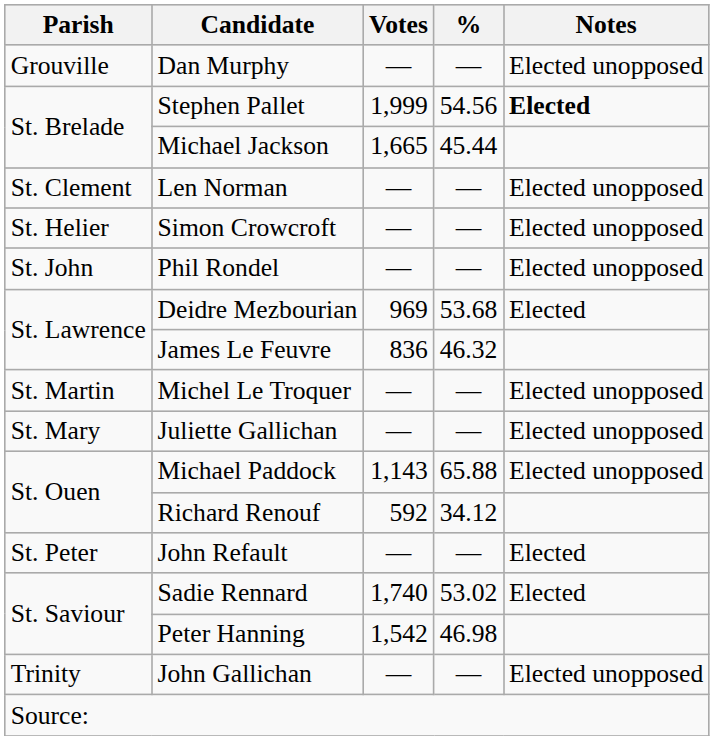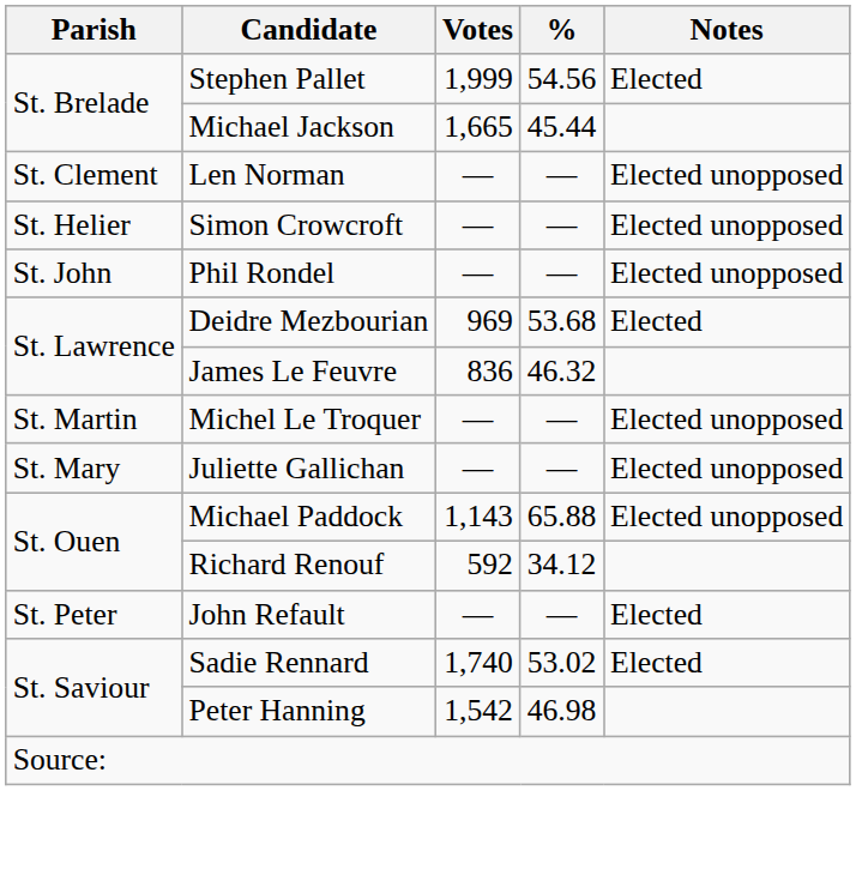- row: Grouville | Dan Murphy | — | — | Elected unopposed
Stephen Pallet | Notes: bold -> normal
- row: Trinity | John Gallichan | — | — | Elected unopposed
